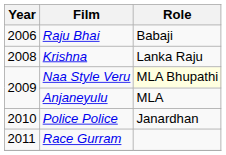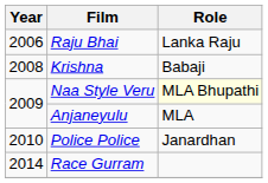Raju Bhai | Role: Babaji -> Lanka Raju
Krishna | Role: Lanka Raju -> Babaji
Race Gurram | Year: 2011 -> 2014
